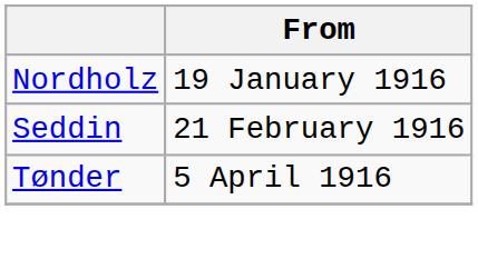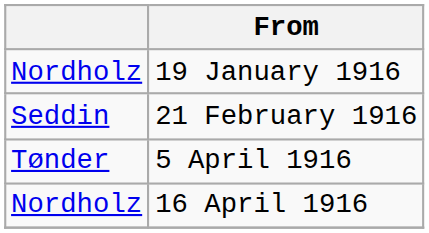+ row: Nordholz | 16 April 1916
